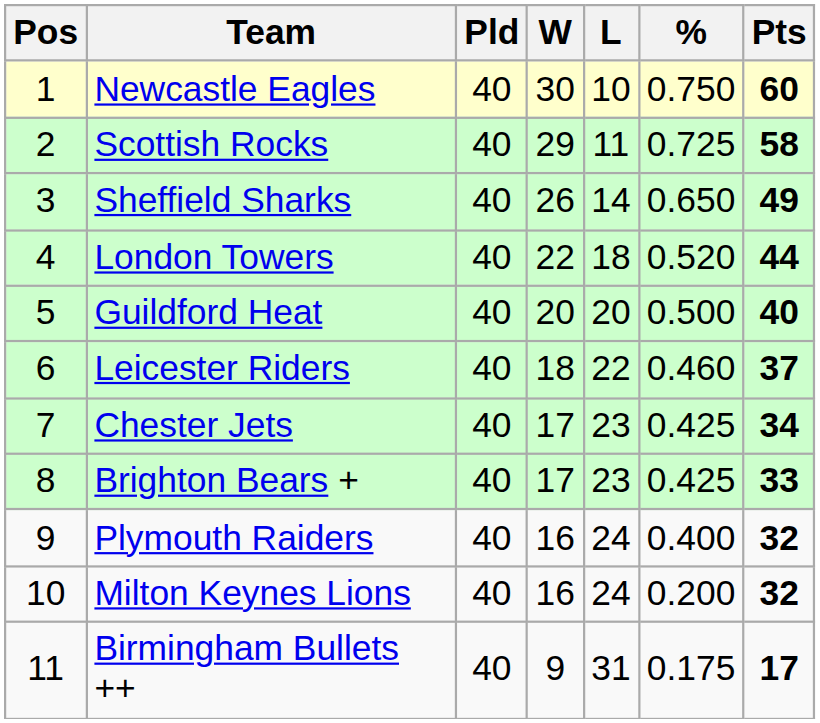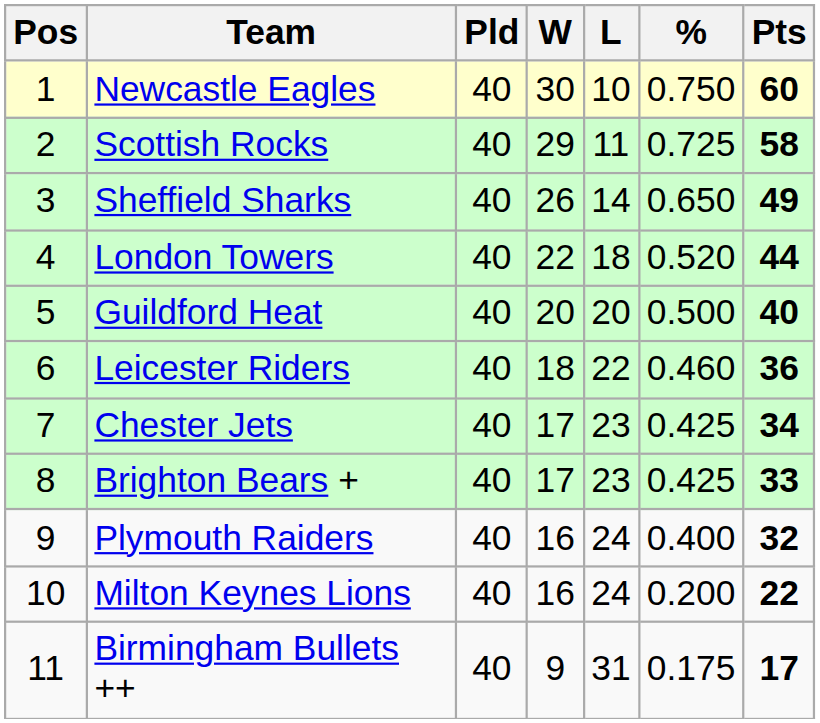Leicester Riders | Pts: 37 -> 36
Milton Keynes Lions | Pts: 32 -> 22
